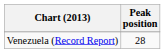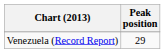Venezuela (Record Report) | Peak position: 28 -> 29
